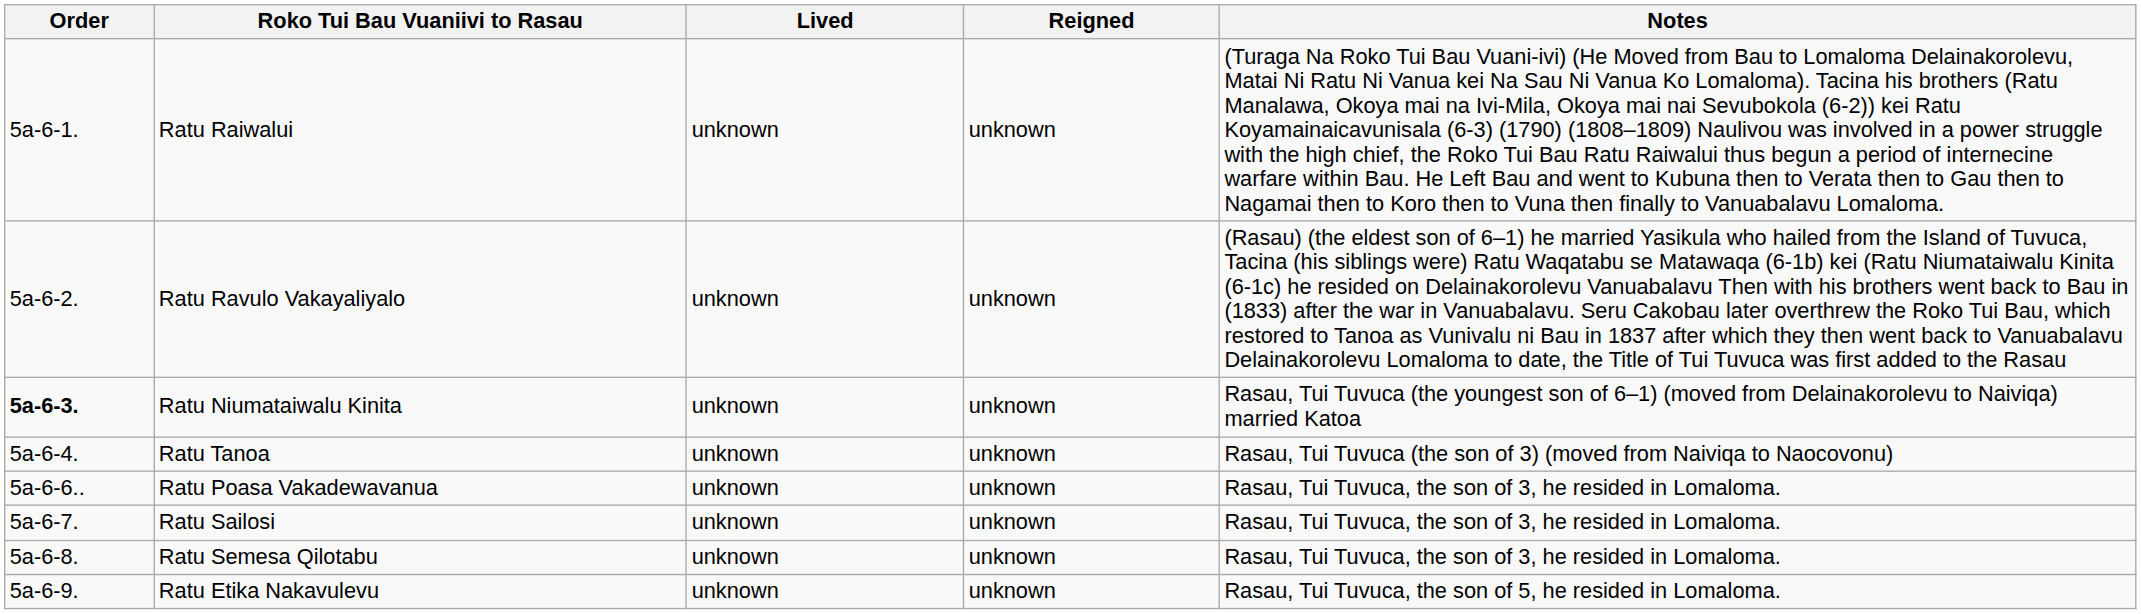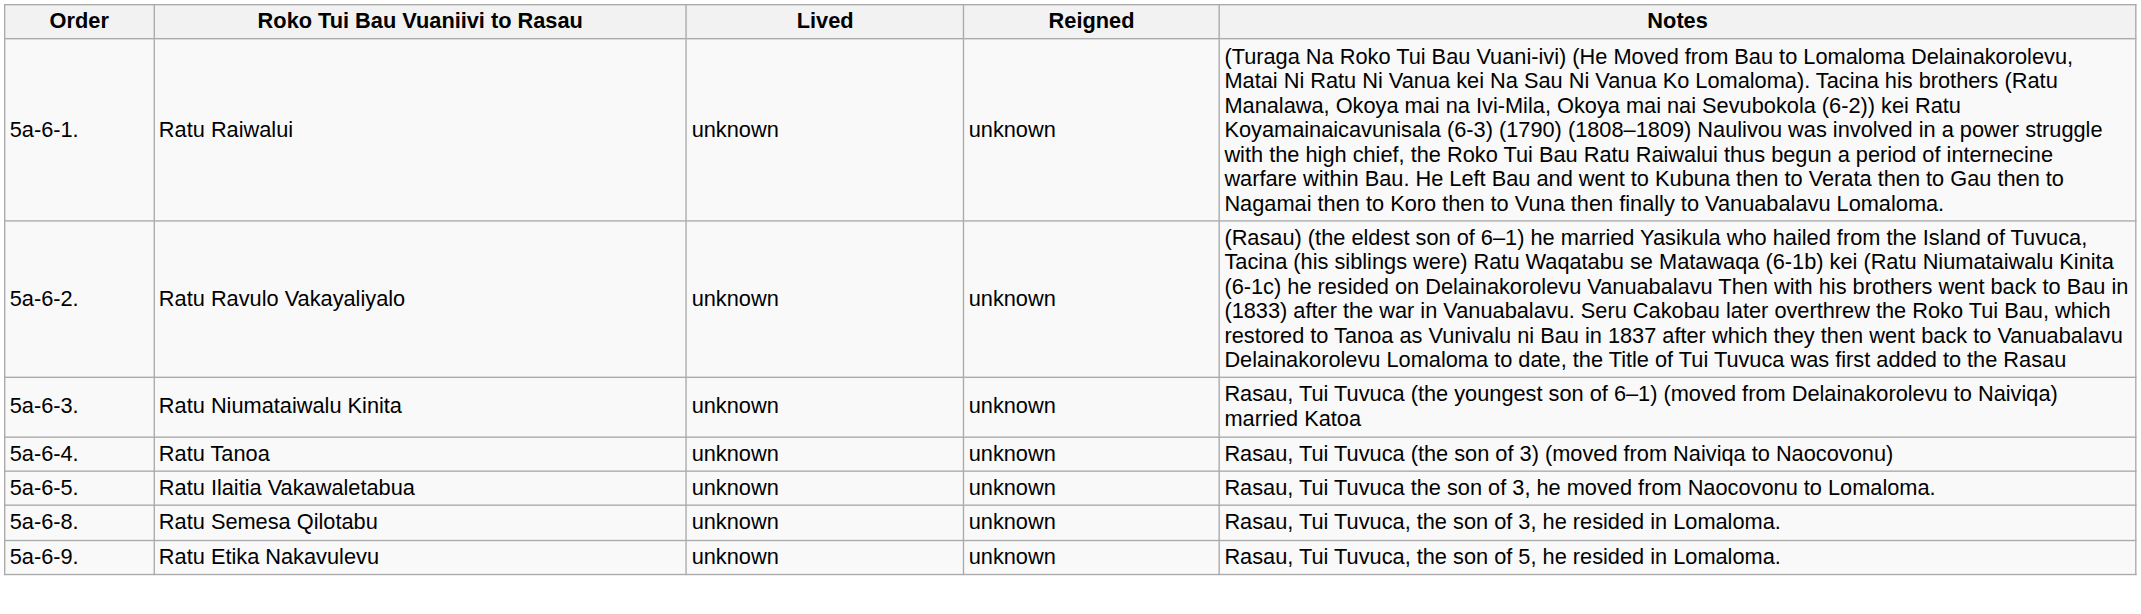Ratu Niumataiwalu Kinita | Order: bold -> normal
+ row: 5a-6-5. | Ratu Ilaitia Vakawaletabua | unknown | unknown | Rasau, Tui Tuvuca the son of 3, he moved from Naocovonu to Lomaloma.
- row: 5a-6-6.. | Ratu Poasa Vakadewavanua | unknown | unknown | Rasau, Tui Tuvuca, the son of 3, he resided in Lomaloma.
- row: 5a-6-7. | Ratu Sailosi | unknown | unknown | Rasau, Tui Tuvuca, the son of 3, he resided in Lomaloma.
